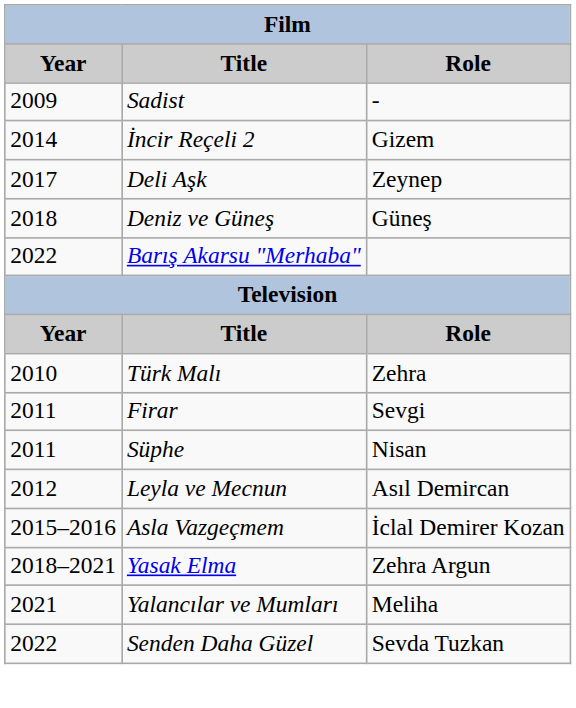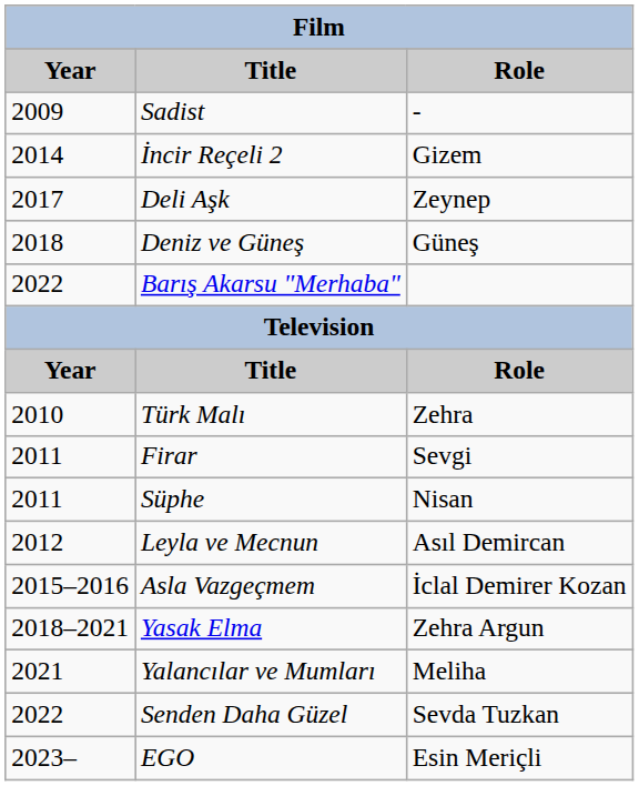+ row: 2023– | EGO | Esin Meriçli
